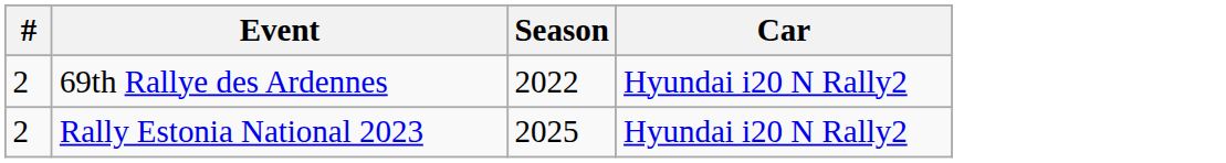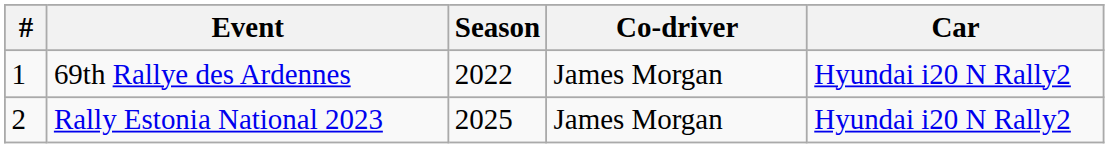+ column: Co-driver | James Morgan | James Morgan
69th Rallye des Ardennes | #: 2 -> 1
